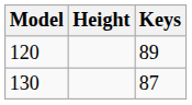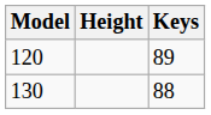130 | Keys: 87 -> 88
